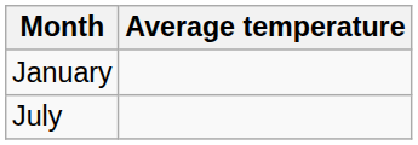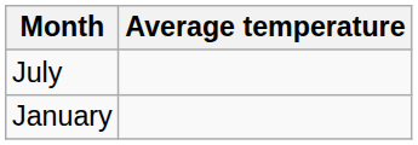rows swapped: January <-> July
